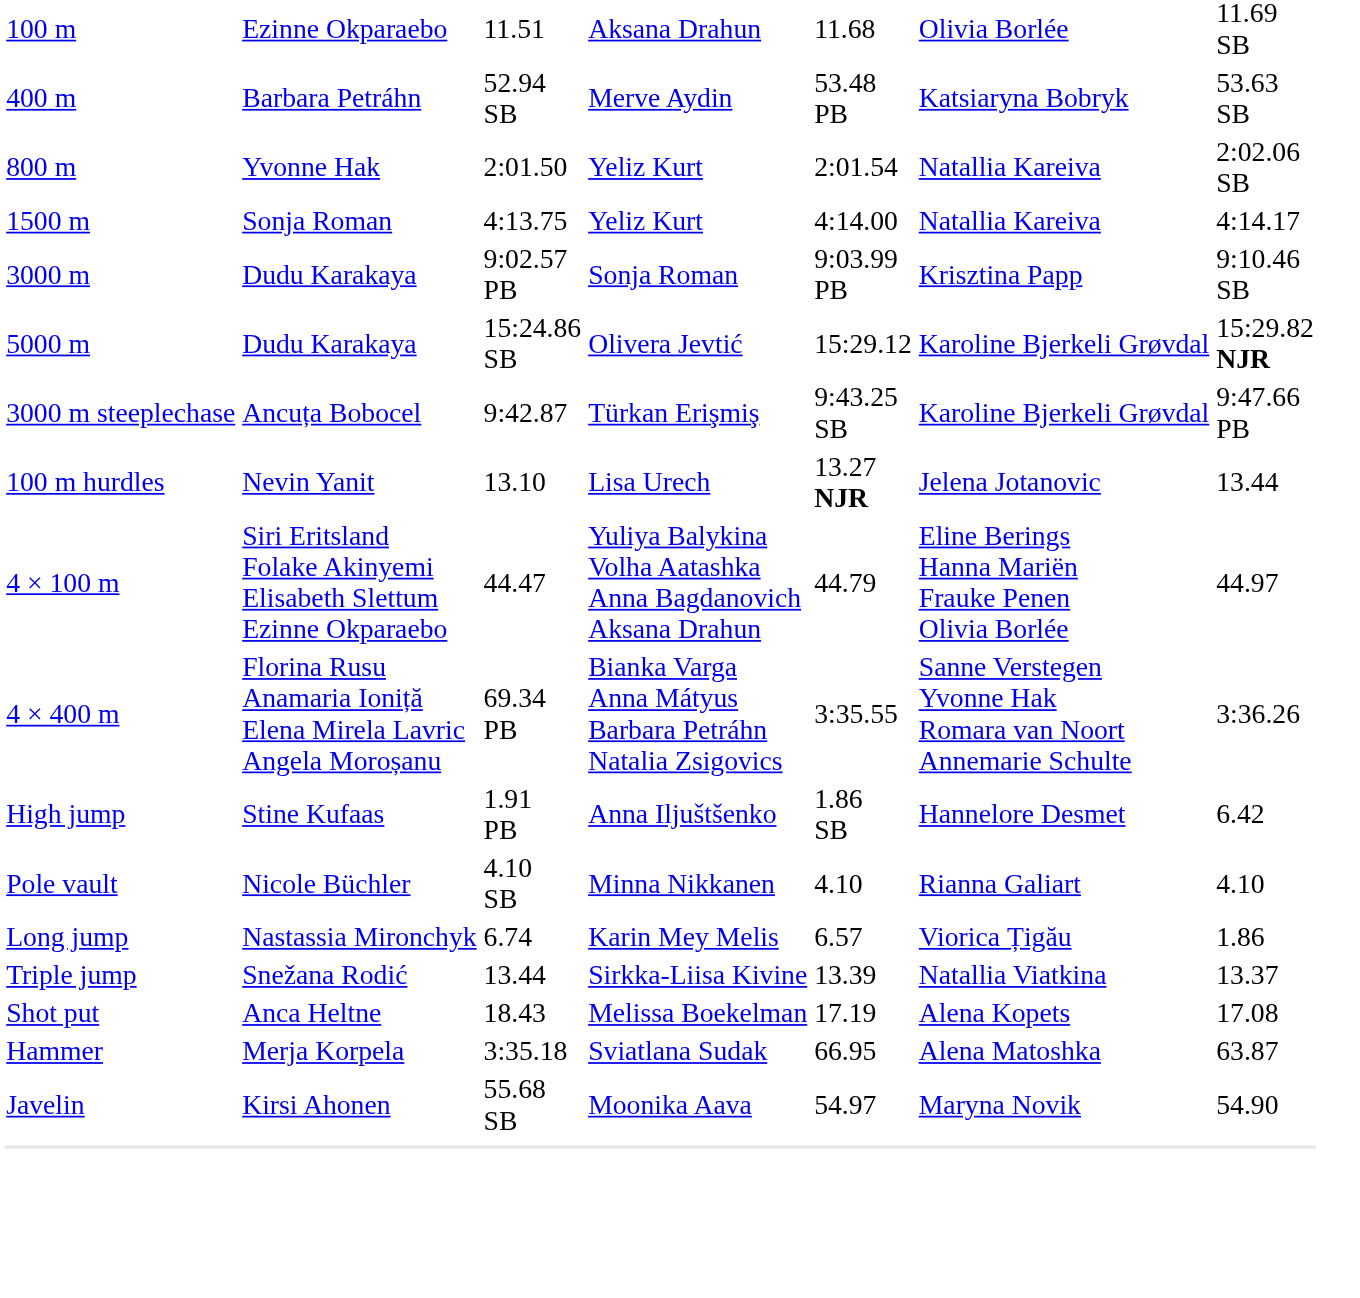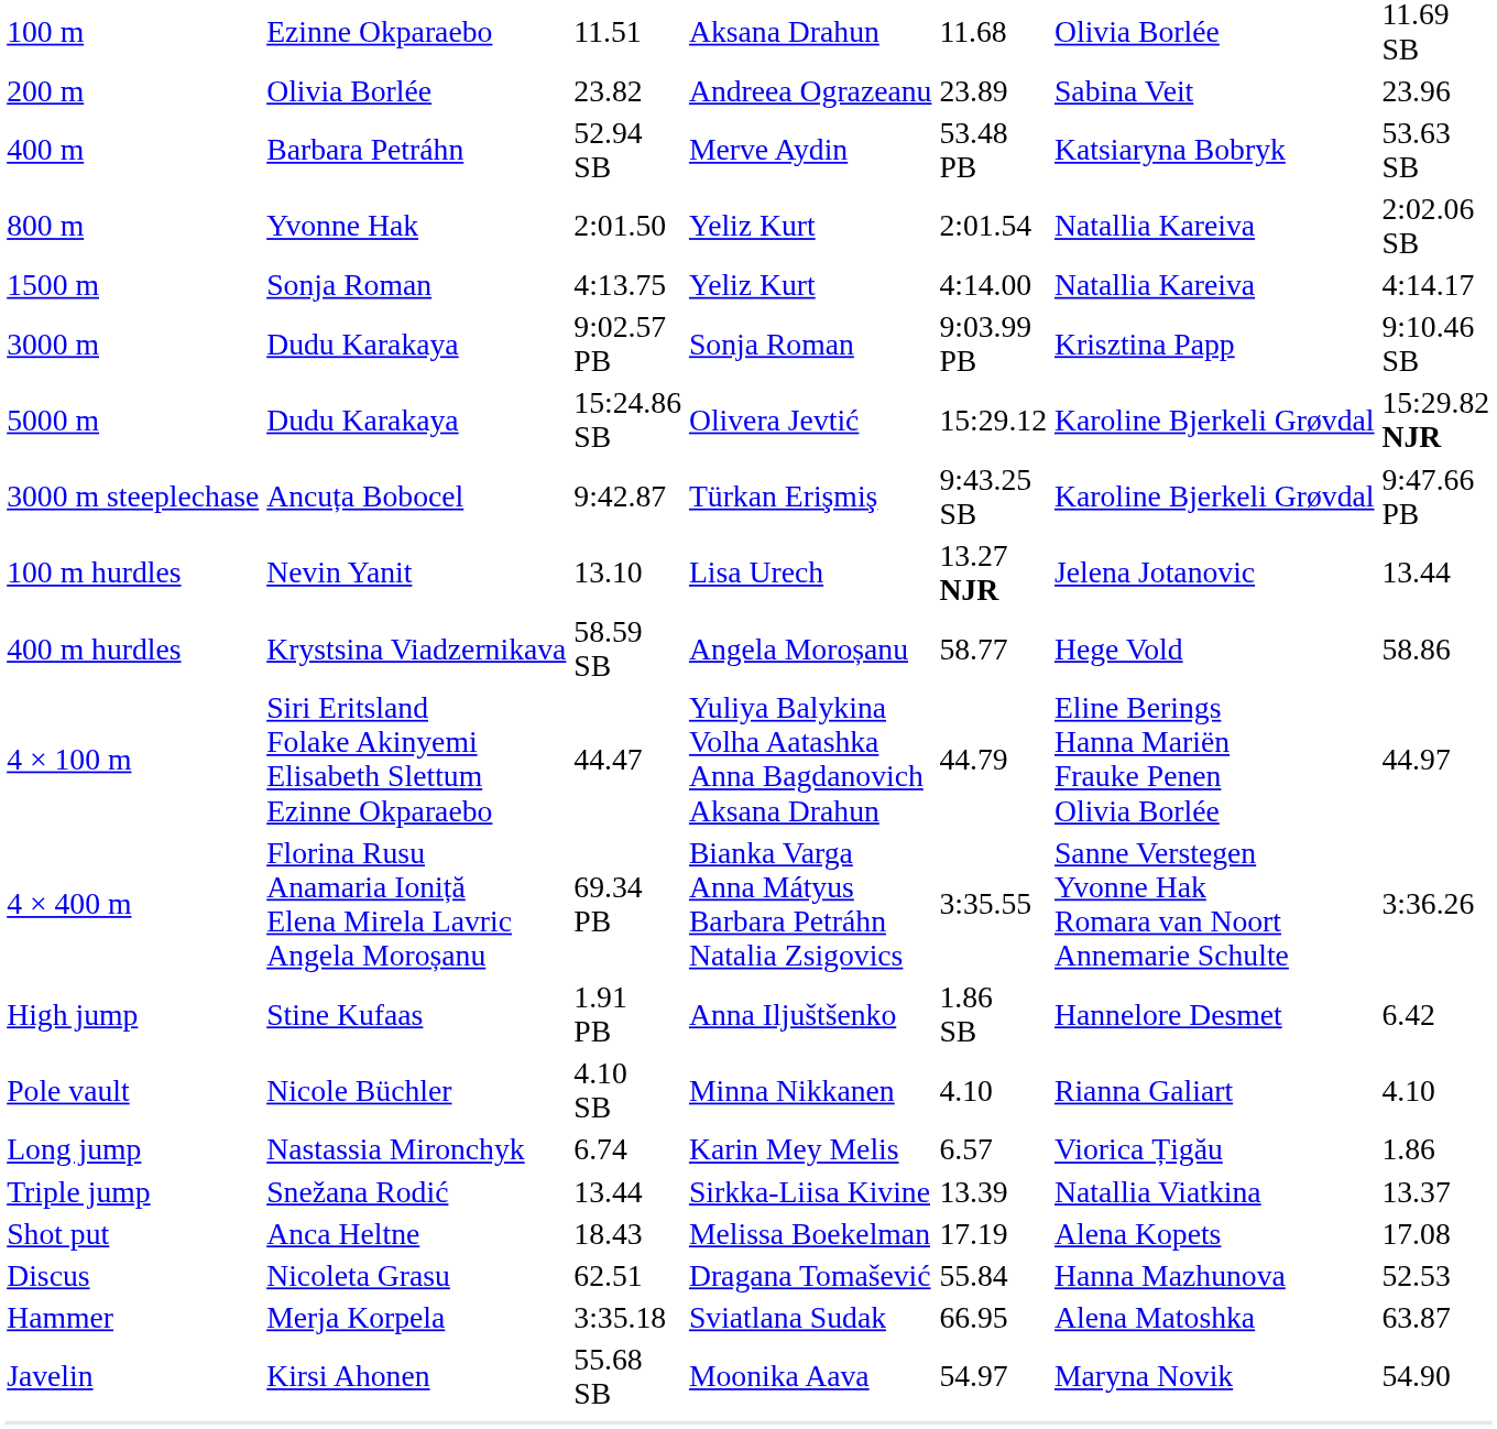+ row: 200 m | Olivia Borlée | 23.82 | Andreea Ograzeanu | 23.89 | Sabina Veit | 23.96
+ row: 400 m hurdles | Krystsina Viadzernikava | 58.59 SB | Angela Moroșanu | 58.77 | Hege Vold | 58.86
+ row: Discus | Nicoleta Grasu | 62.51 | Dragana Tomašević | 55.84 | Hanna Mazhunova | 52.53
